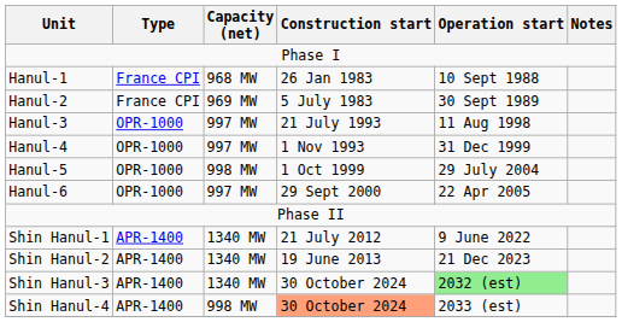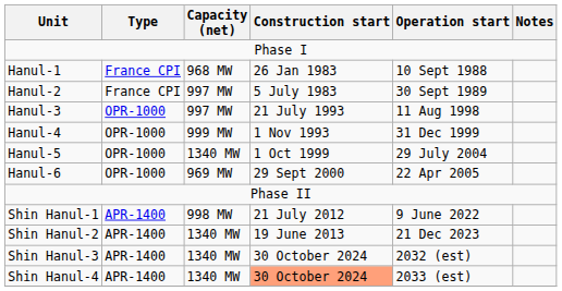Hanul-2 | Capacity (net): 969 MW -> 997 MW
Hanul-4 | Capacity (net): 997 MW -> 999 MW
Hanul-5 | Capacity (net): 998 MW -> 1340 MW
Hanul-6 | Capacity (net): 997 MW -> 969 MW
Shin Hanul-1 | Capacity (net): 1340 MW -> 998 MW
Shin Hanul-3 | Operation start: lightgreen background -> no background
Shin Hanul-4 | Capacity (net): 998 MW -> 1340 MW
